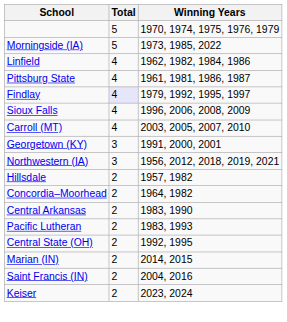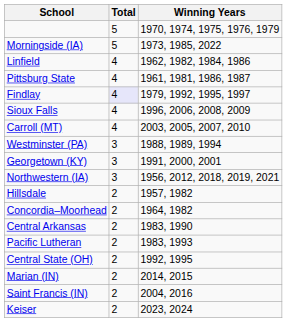+ row: Westminster (PA) | 3 | 1988, 1989, 1994
